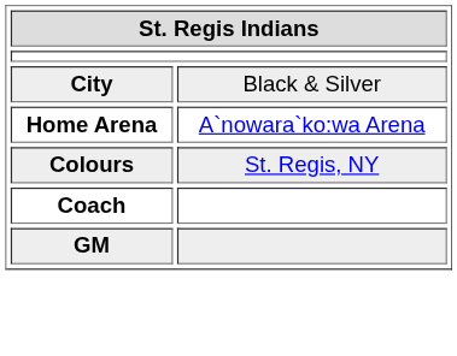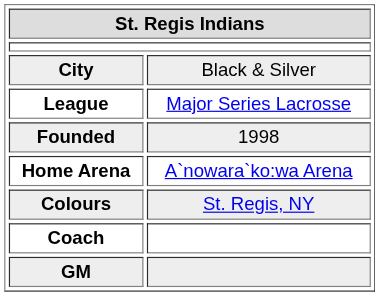+ row: League | Major Series Lacrosse
+ row: Founded | 1998
